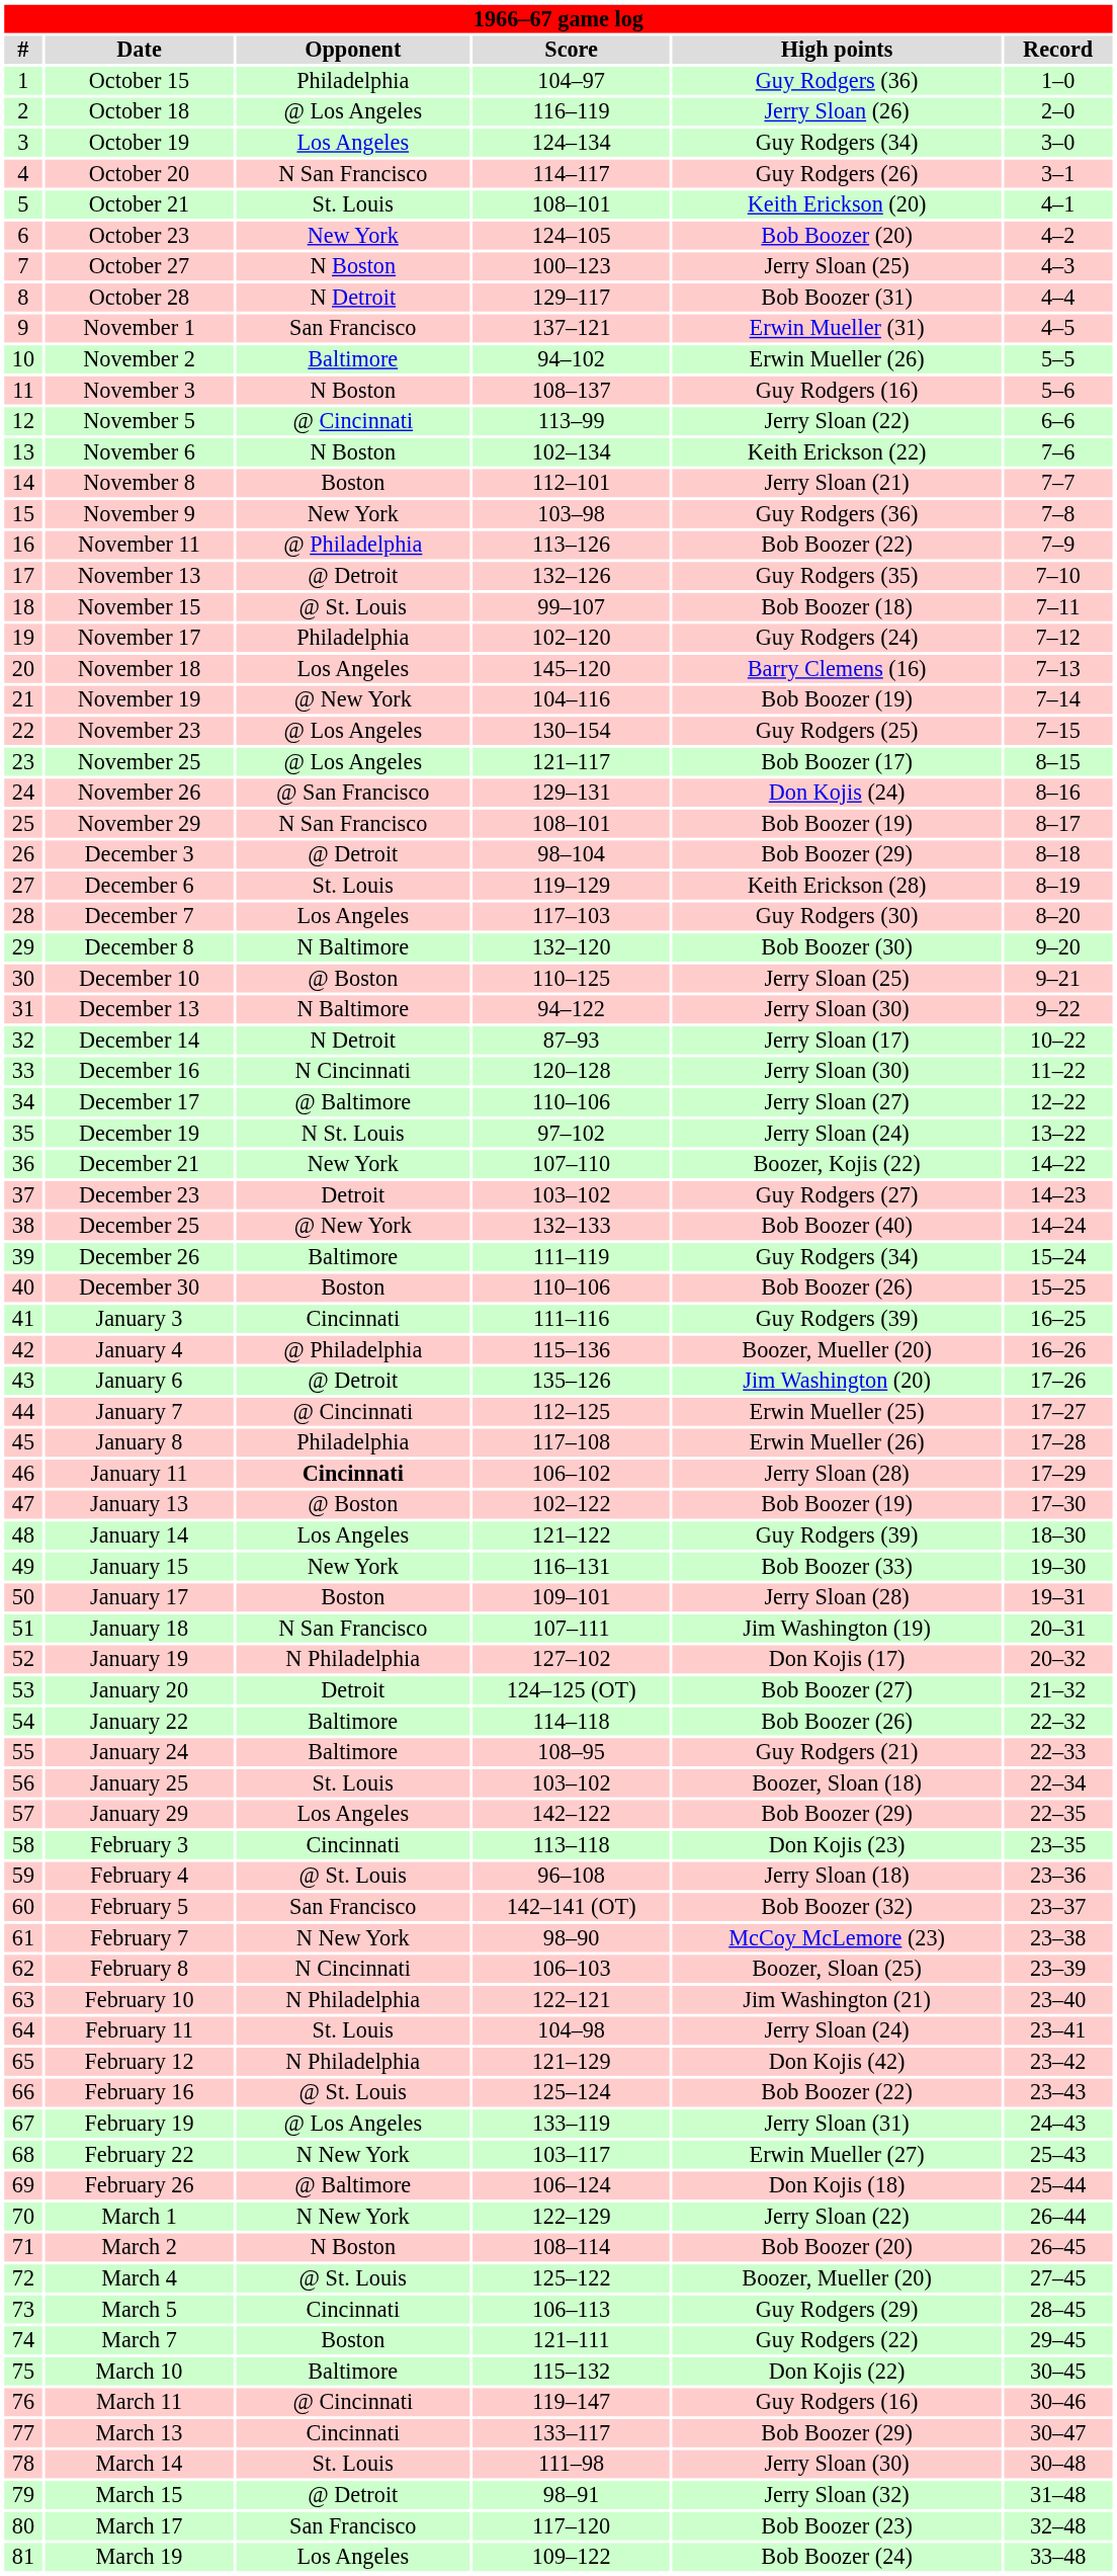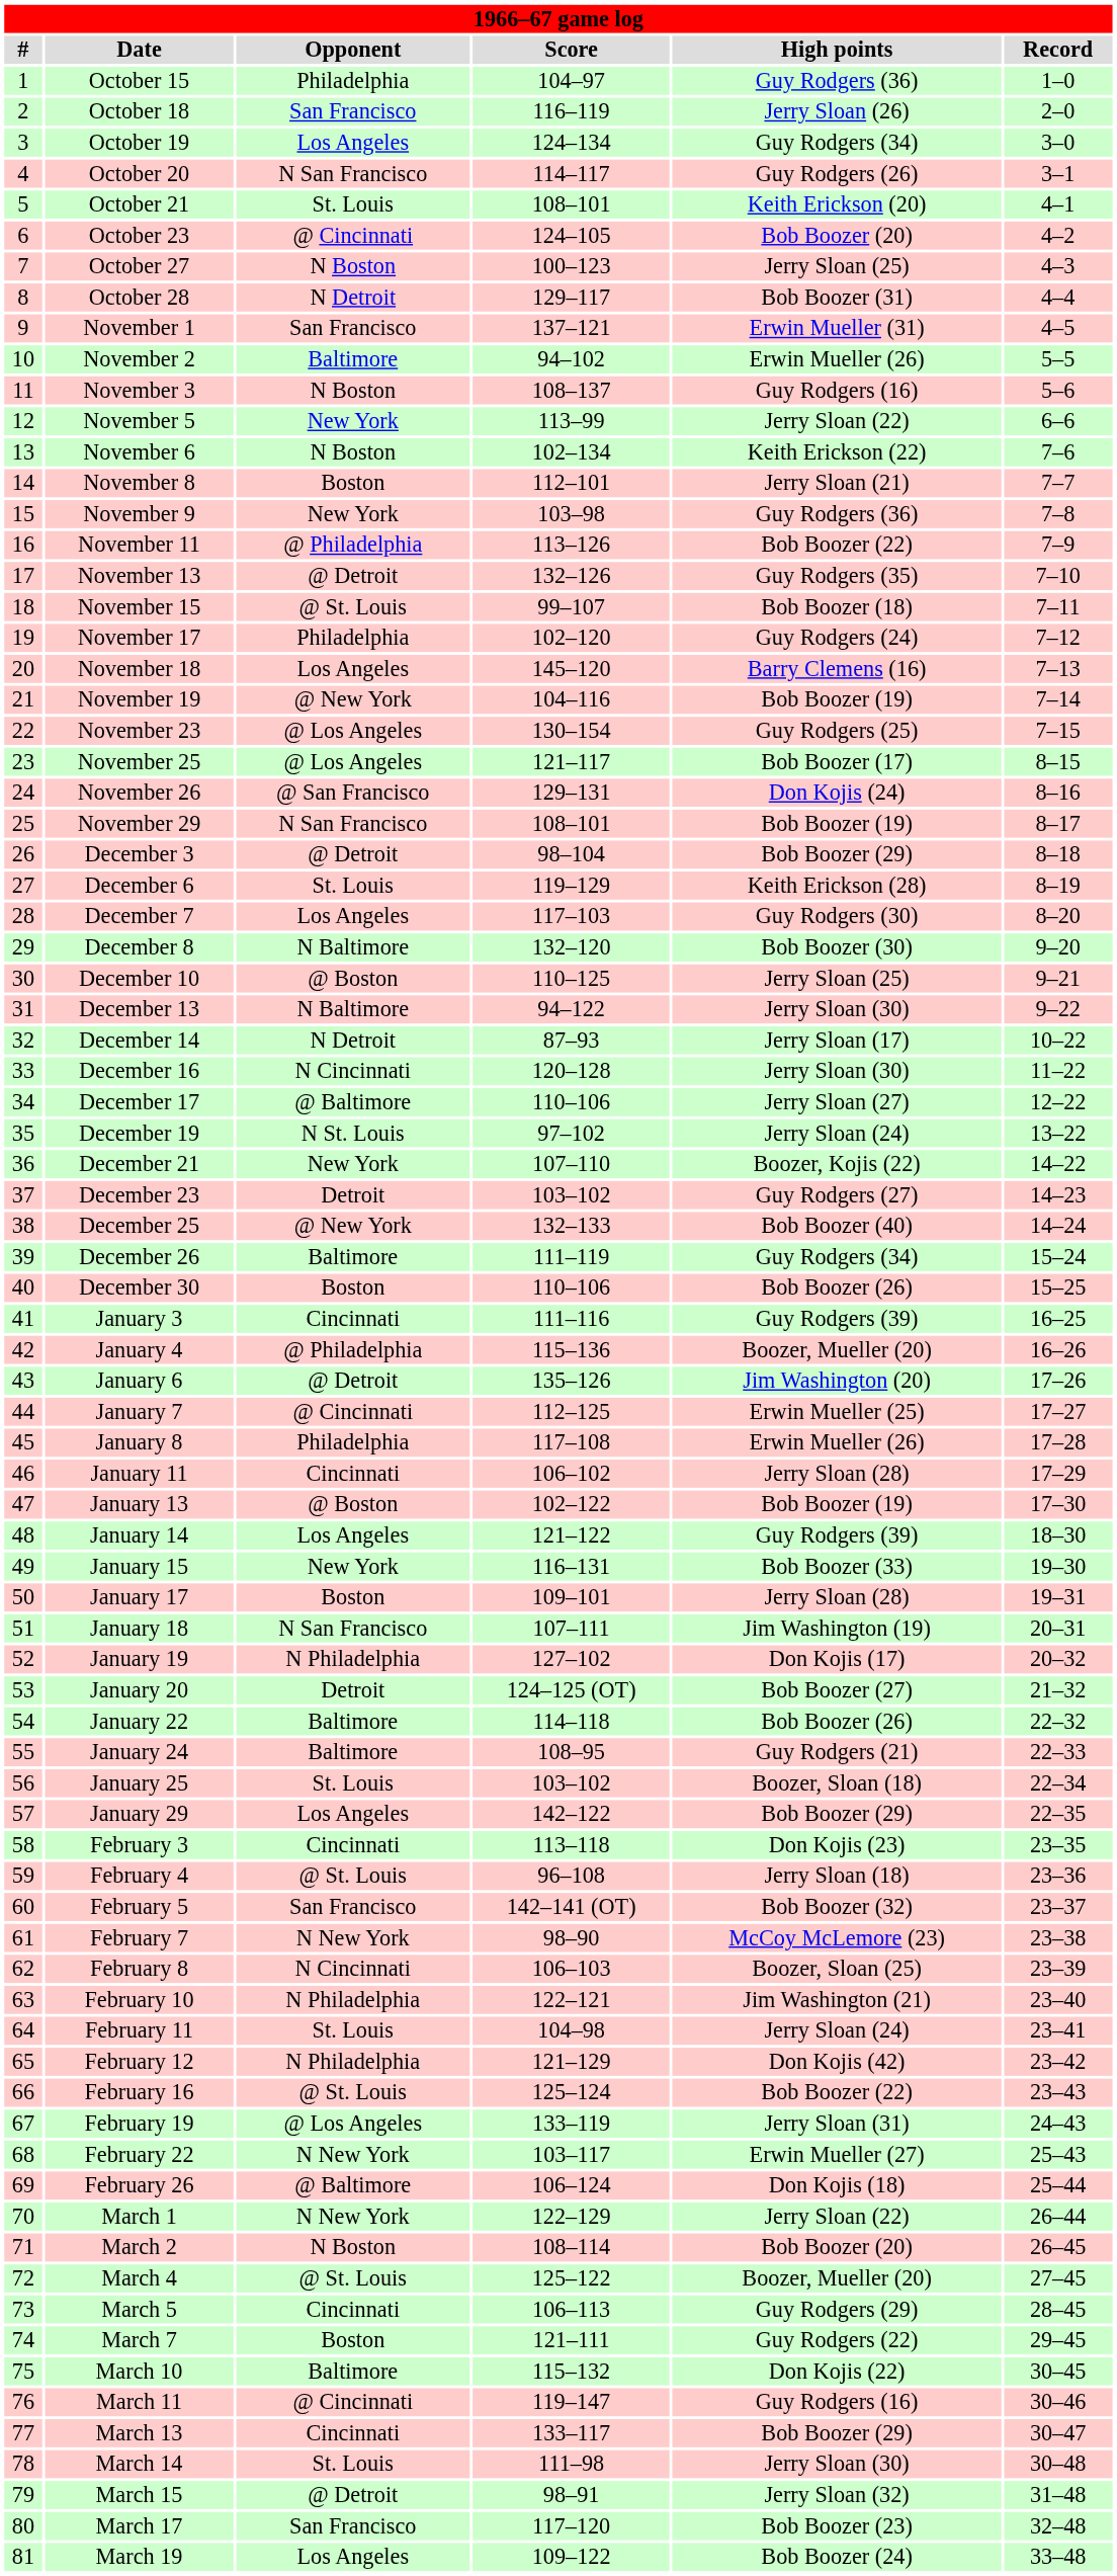October 18 | Opponent: @ Los Angeles -> San Francisco
October 23 | Opponent: New York -> @ Cincinnati
November 5 | Opponent: @ Cincinnati -> New York
January 11 | Opponent: bold -> normal
